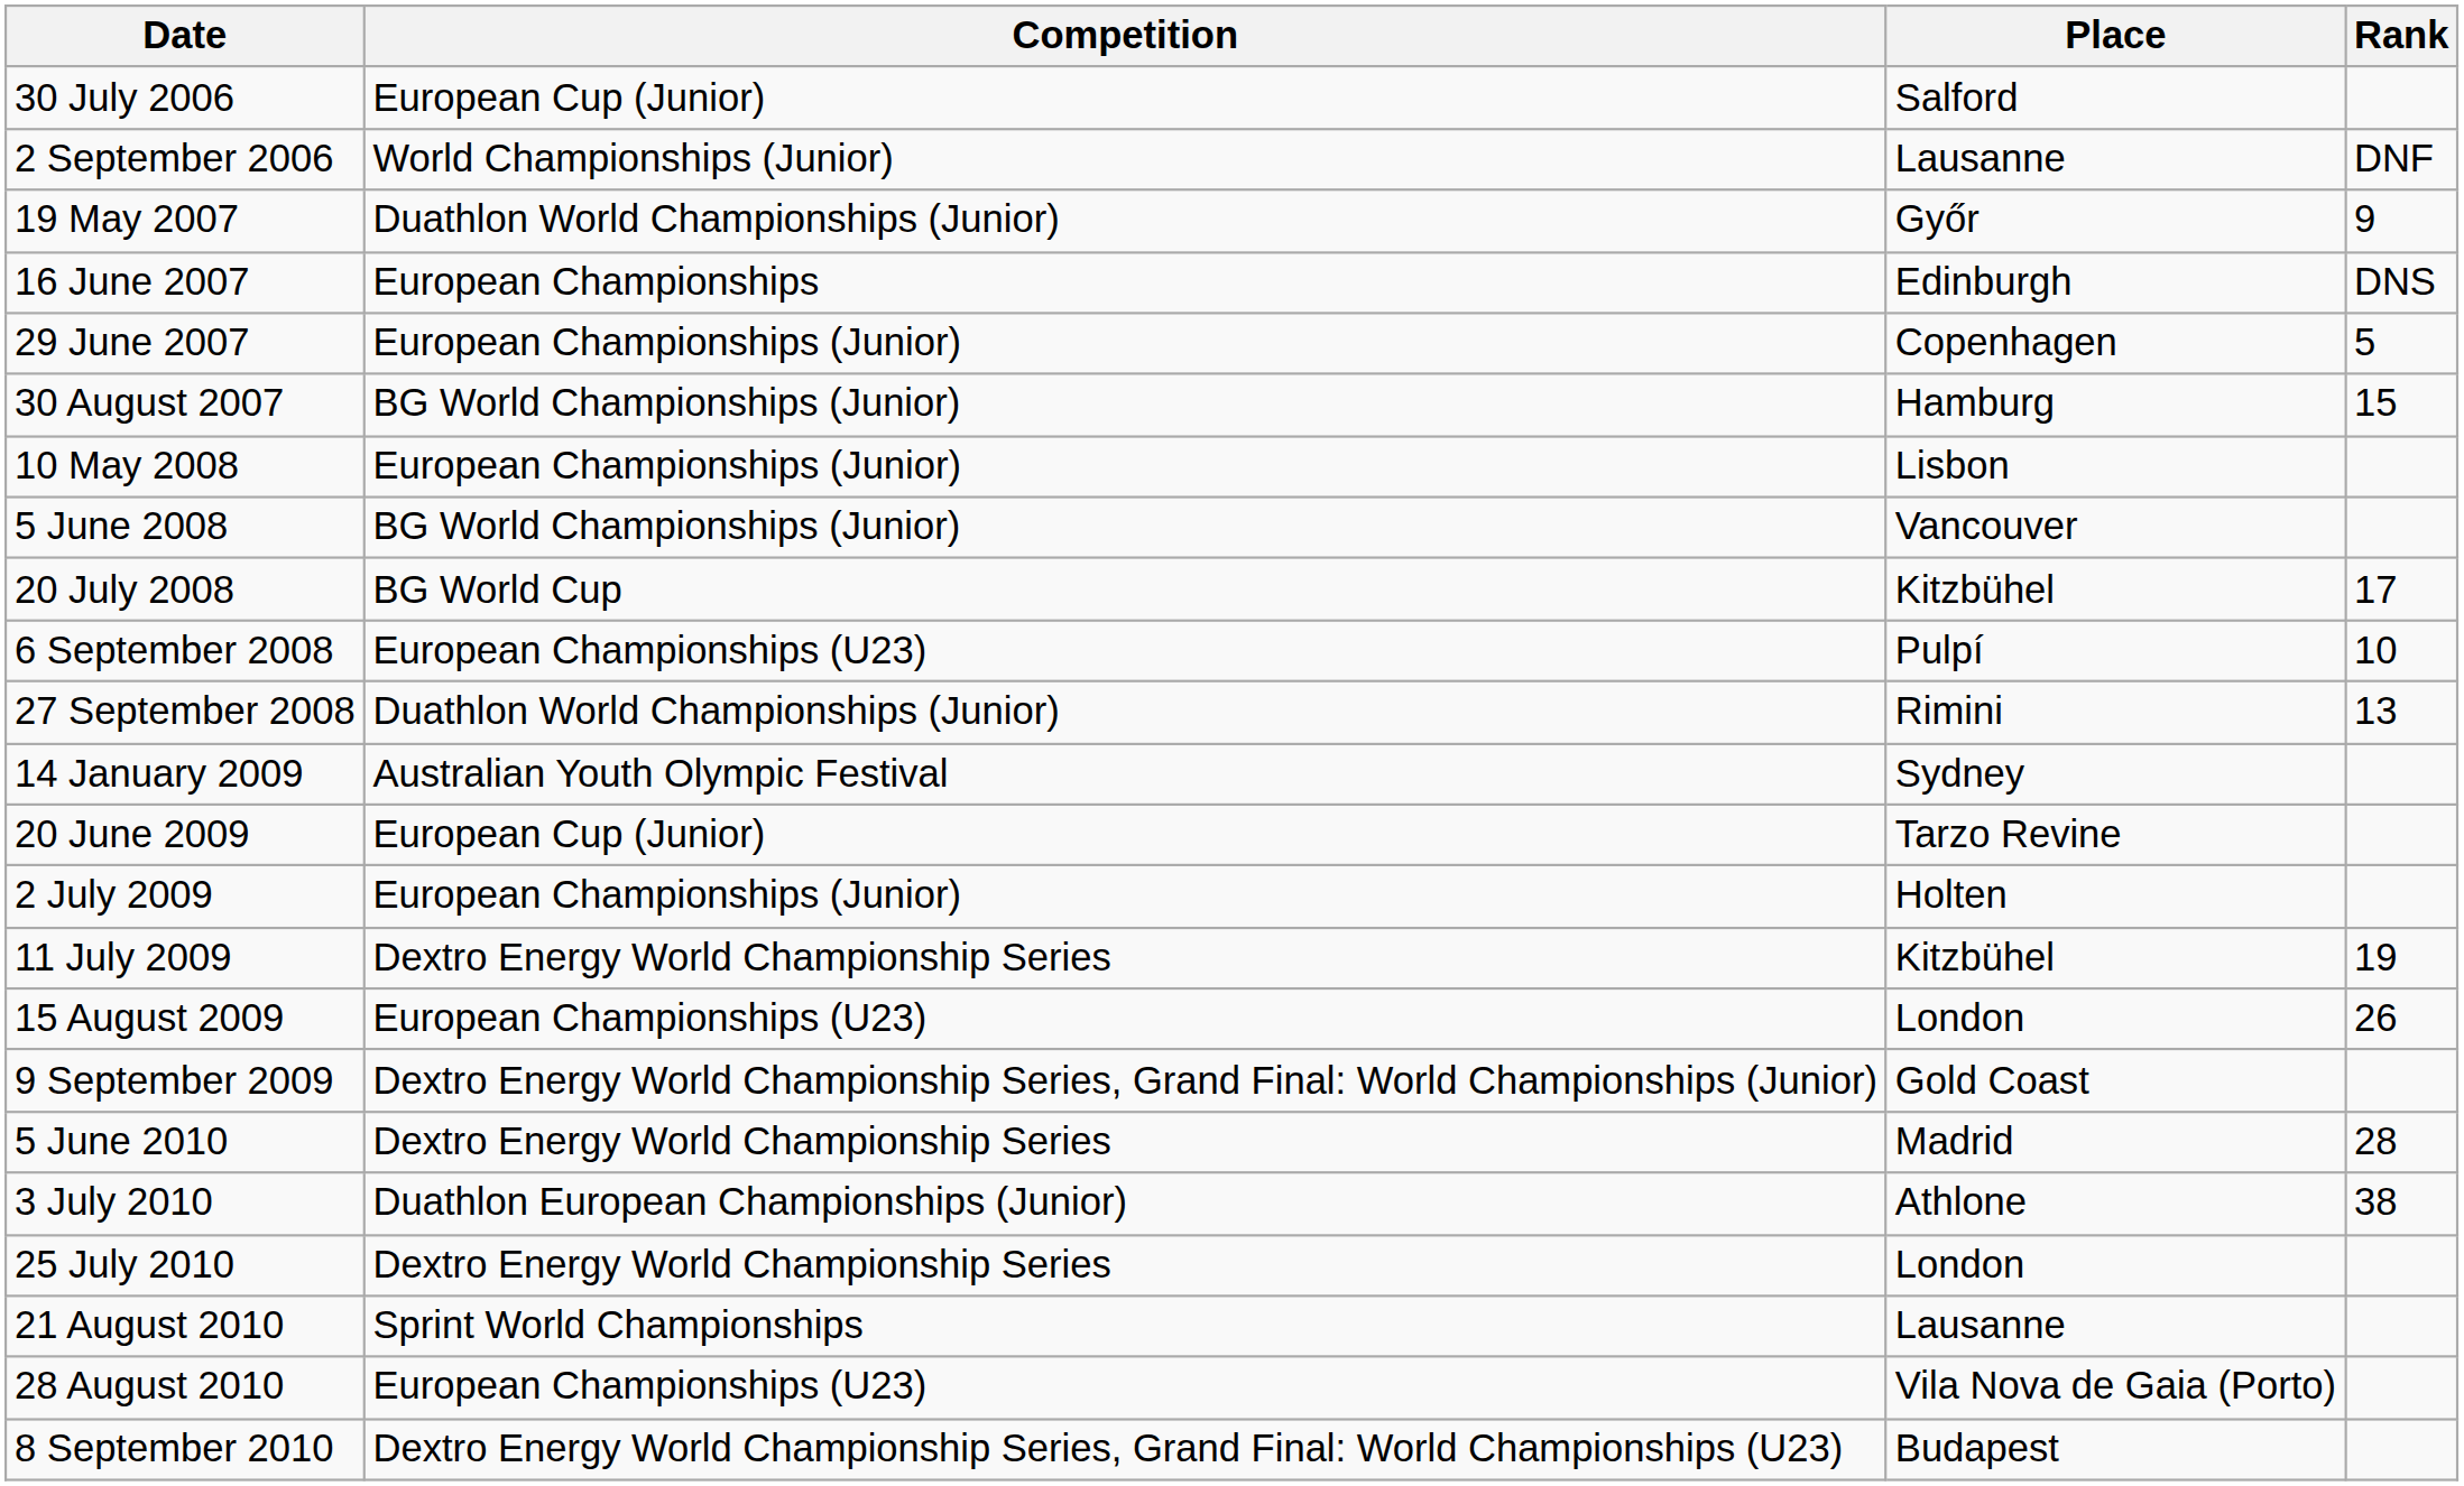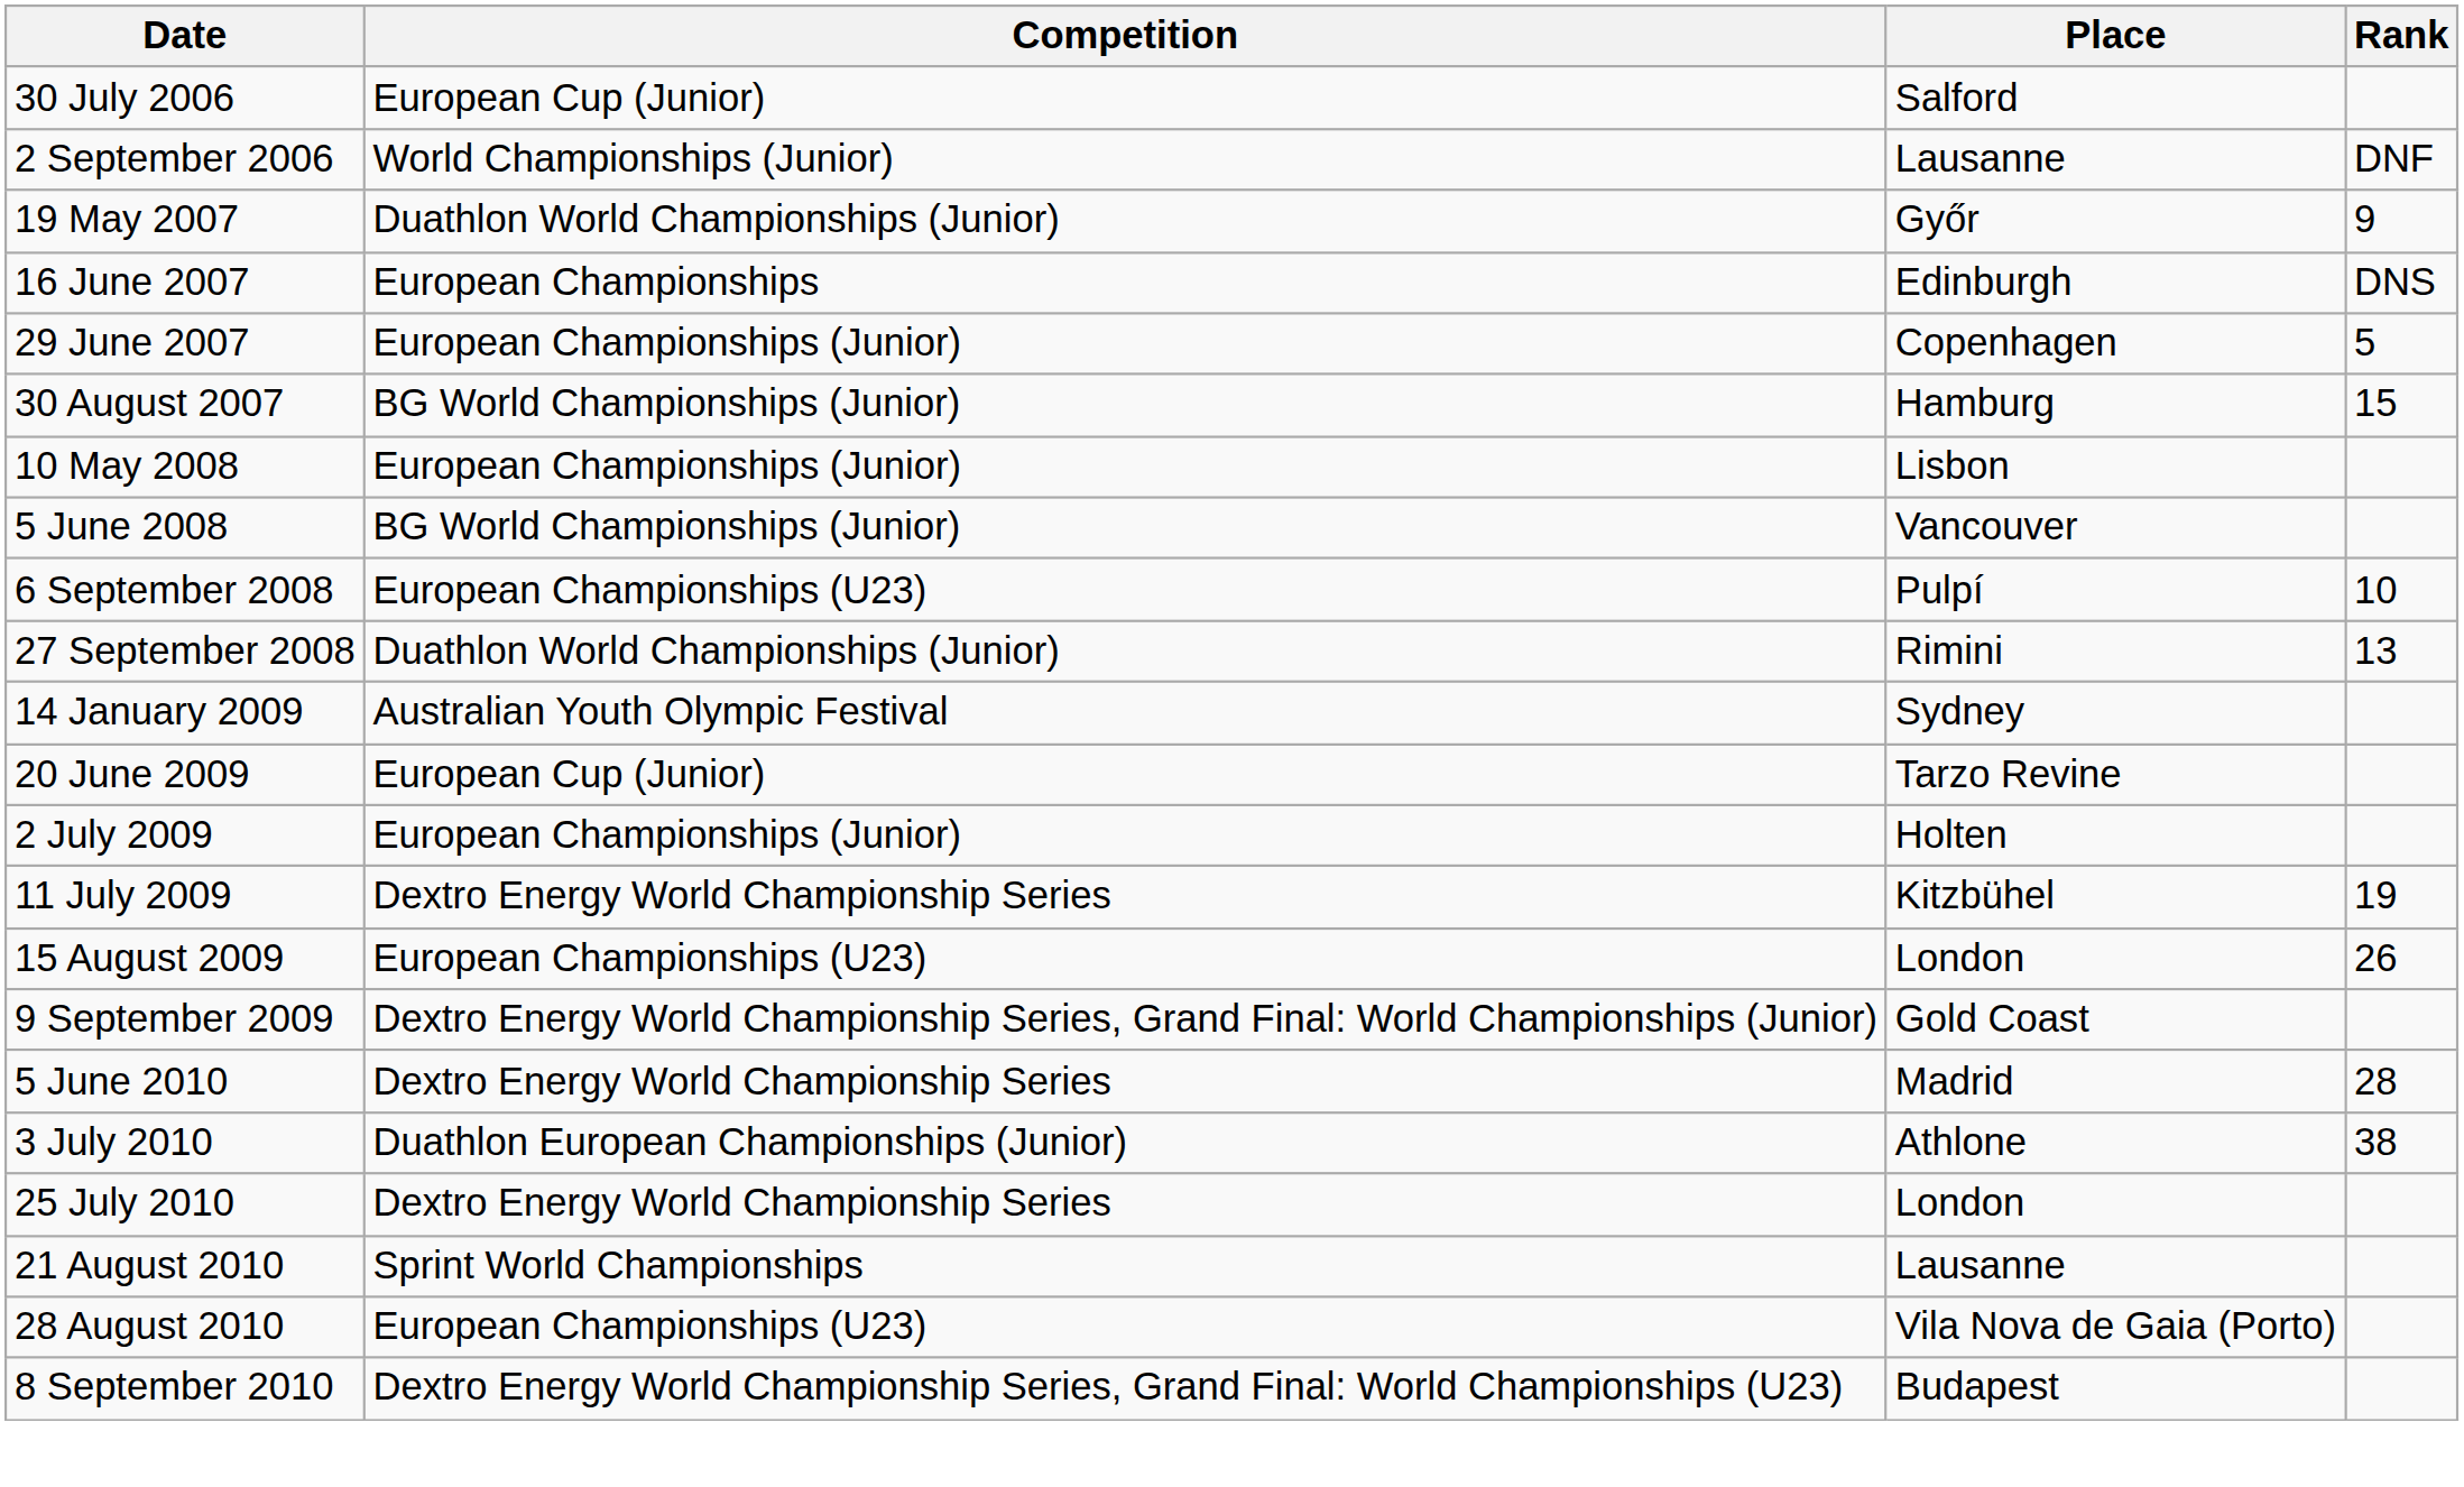- row: 20 July 2008 | BG World Cup | Kitzbühel | 17
